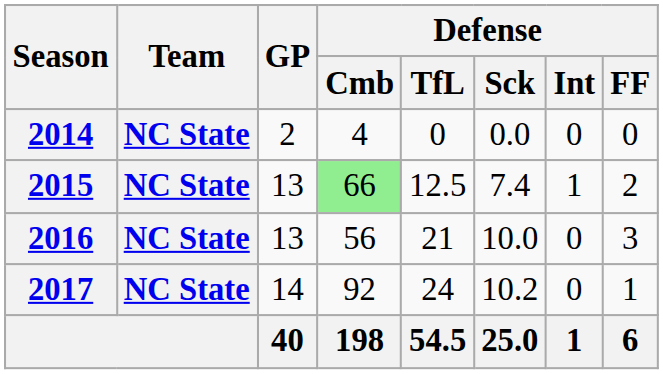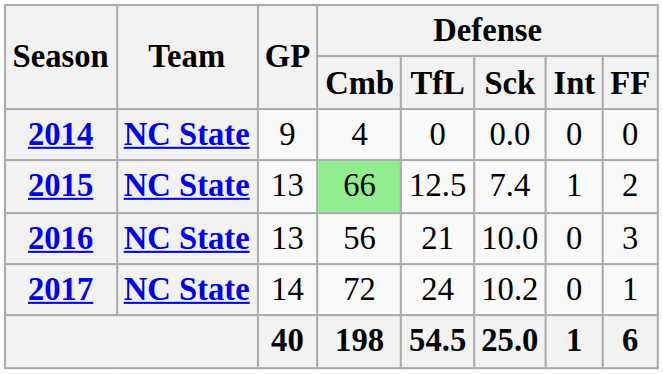2014 | GP: 2 -> 9
2017 | Defense / Cmb: 92 -> 72
